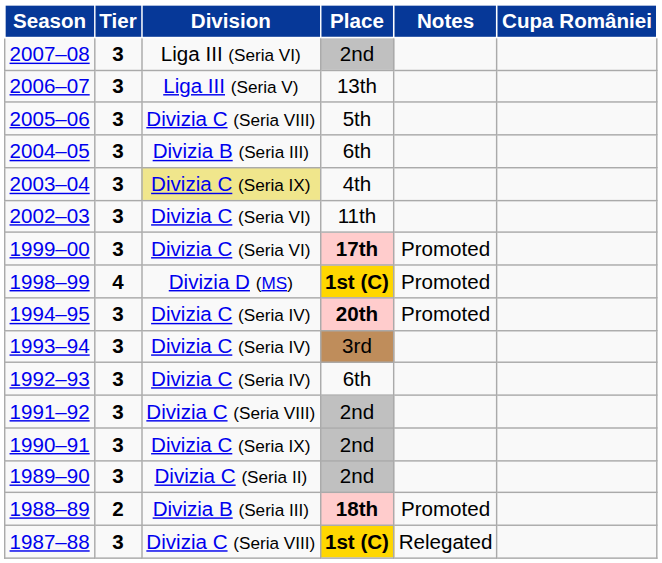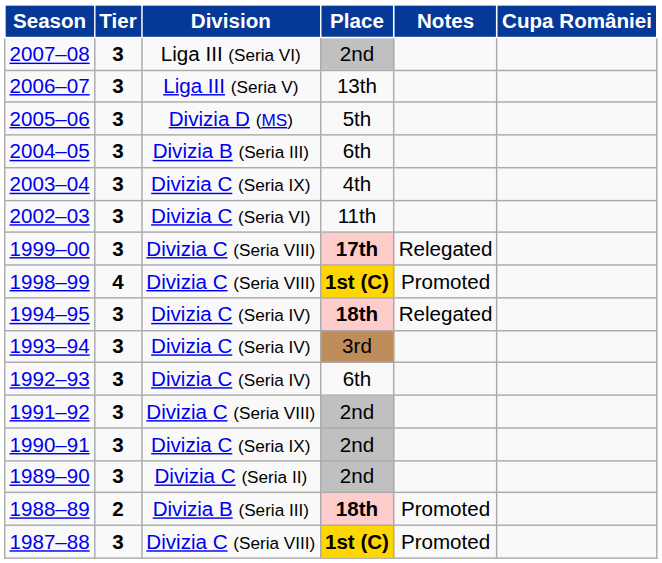2005–06 | Division: Divizia C (Seria VIII) -> Divizia D (MS)
2003–04 | Division: khaki background -> no background
1999–00 | Division: Divizia C (Seria VI) -> Divizia C (Seria VIII)
1999–00 | Notes: Promoted -> Relegated
1998–99 | Division: Divizia D (MS) -> Divizia C (Seria VIII)
1994–95 | Place: 20th -> 18th
1994–95 | Notes: Promoted -> Relegated
1987–88 | Notes: Relegated -> Promoted
